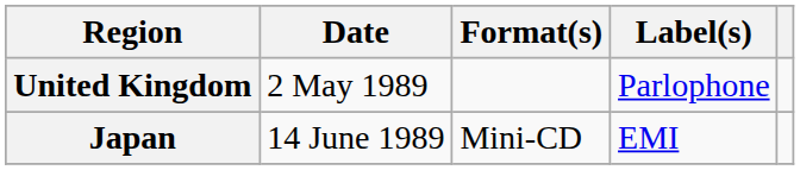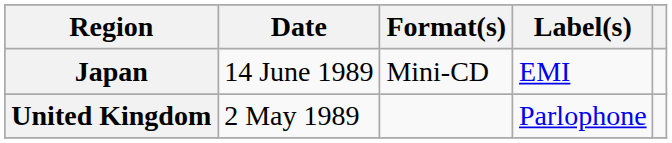rows swapped: United Kingdom <-> Japan
